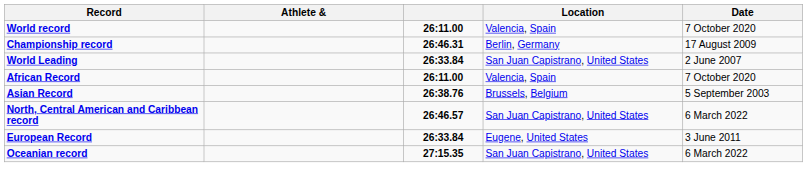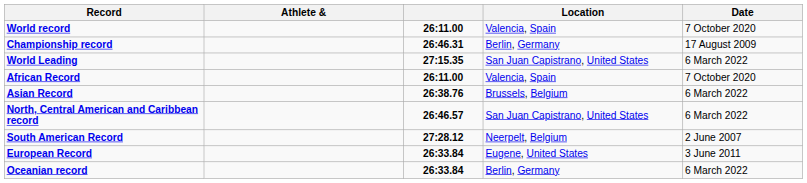World Leading | column 3: 26:33.84 -> 27:15.35
World Leading | Date: 2 June 2007 -> 6 March 2022
Asian Record | Date: 5 September 2003 -> 6 March 2022
+ row: South American Record | 27:28.12 | Neerpelt, Belgium | 2 June 2007
Oceanian record | column 3: 27:15.35 -> 26:33.84
Oceanian record | Location: San Juan Capistrano, United States -> Berlin, Germany
